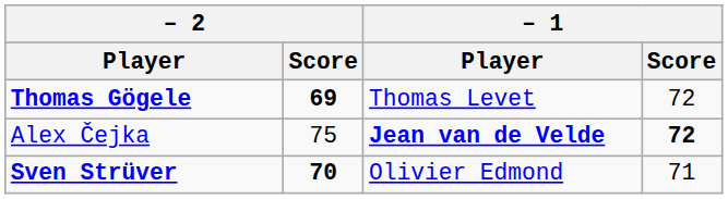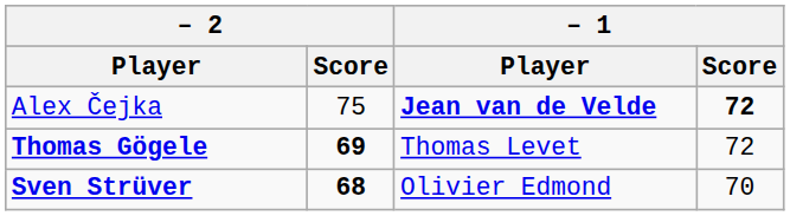rows swapped: Thomas Gögele <-> Alex Čejka
Sven Strüver | – 2 / Score: 70 -> 68
Sven Strüver | – 1 / Score: 71 -> 70
